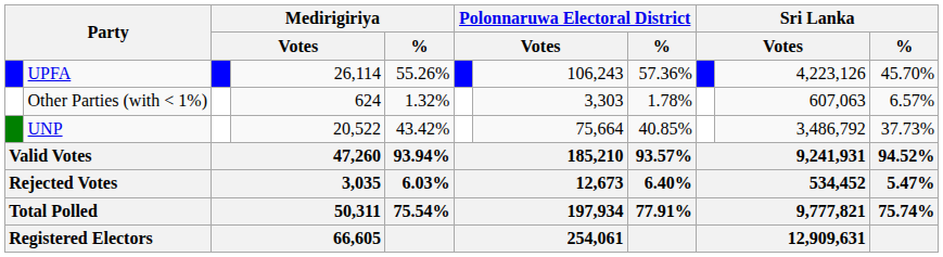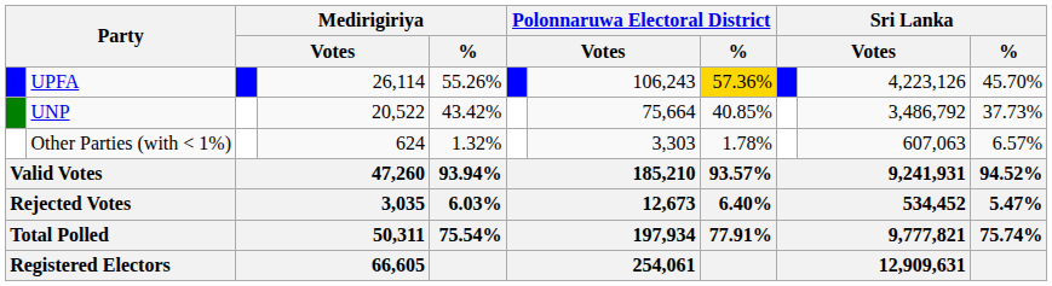UPFA | Polonnaruwa Electoral District / %: no background -> gold background
rows swapped: UNP <-> Other Parties (with < 1%)
